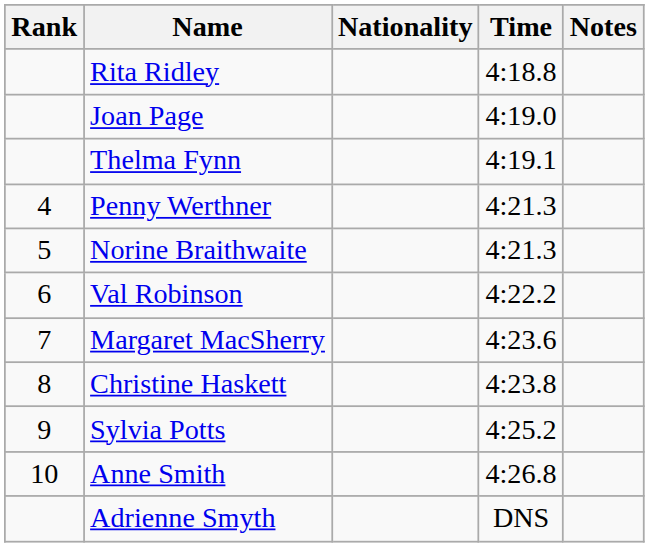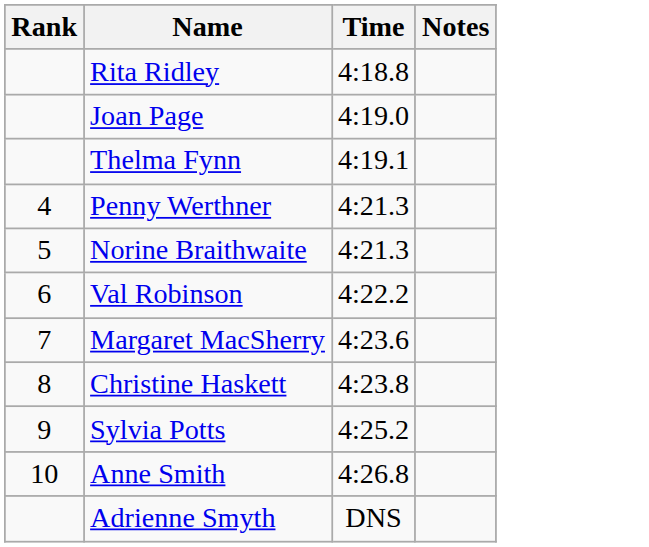- column: Nationality
